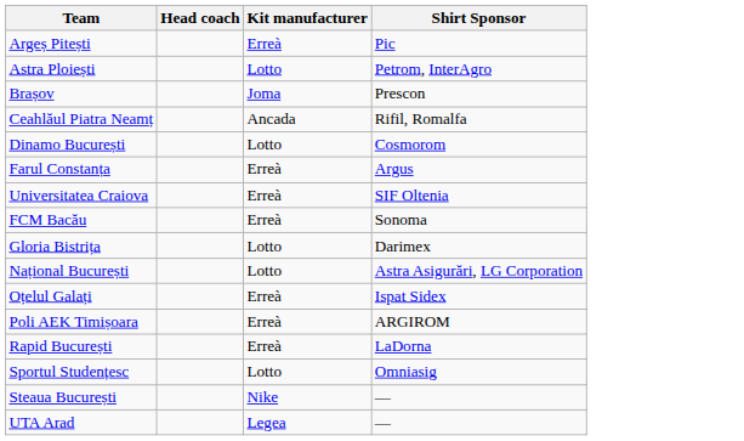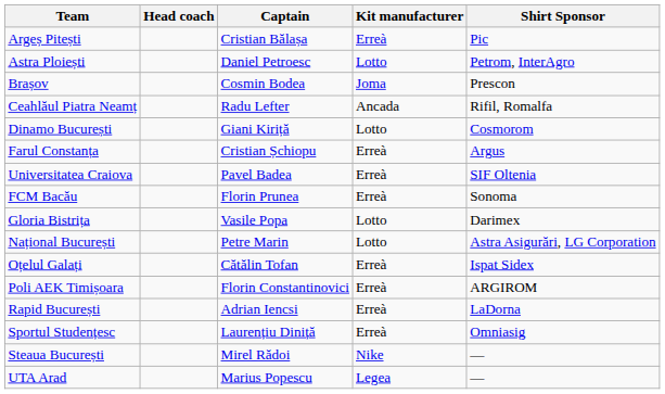+ column: Captain | Cristian Bălașa | Daniel Petroesc | Cosmin Bodea | Radu Lefter | Giani Kiriță | Cristian Șchiopu | Pavel Badea | Florin Prunea | Vasile Popa | Petre Marin | Cătălin Tofan | Florin Constantinovici | Adrian Iencsi | Laurențiu Diniță | Mirel Rădoi | Marius Popescu
Sportul Studențesc | Kit manufacturer: Lotto -> Erreà
